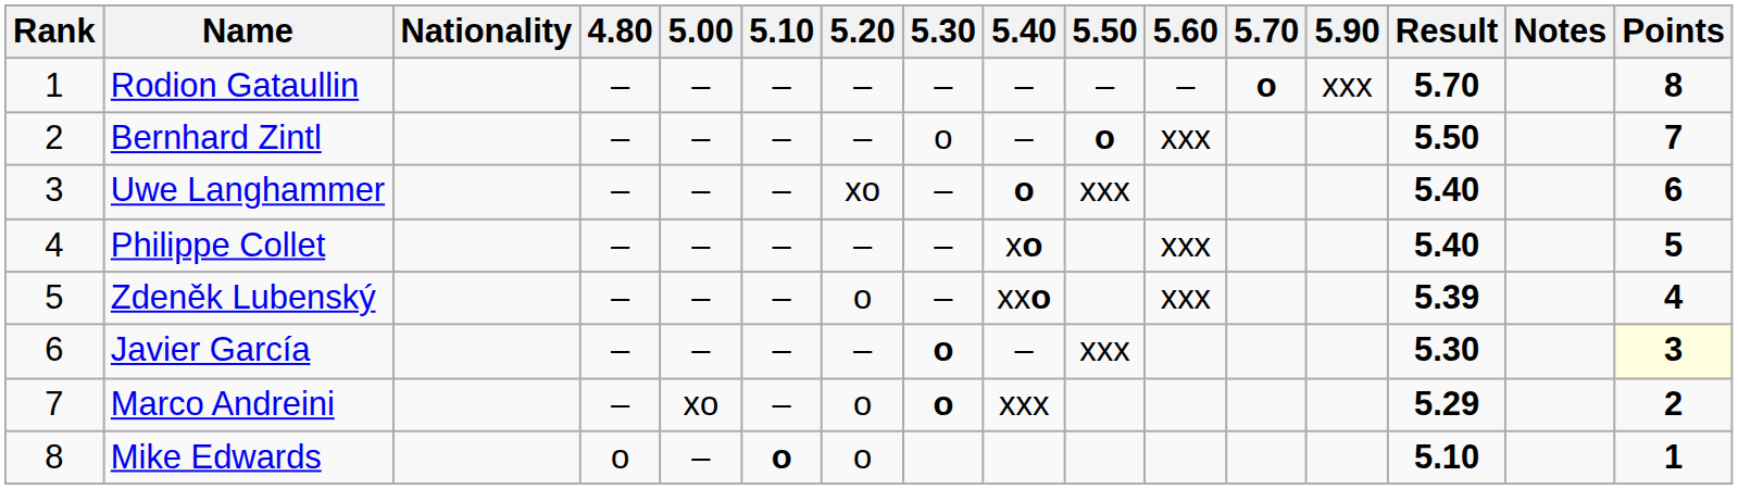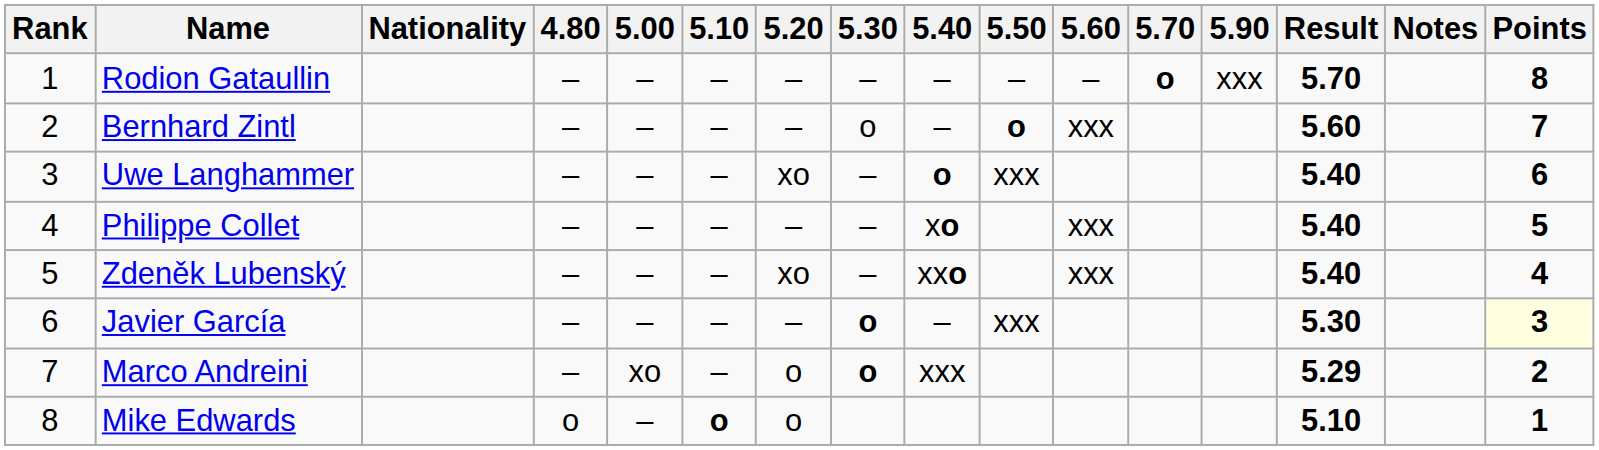Bernhard Zintl | Result: 5.50 -> 5.60
Zdeněk Lubenský | 5.20: o -> xo
Zdeněk Lubenský | Result: 5.39 -> 5.40
